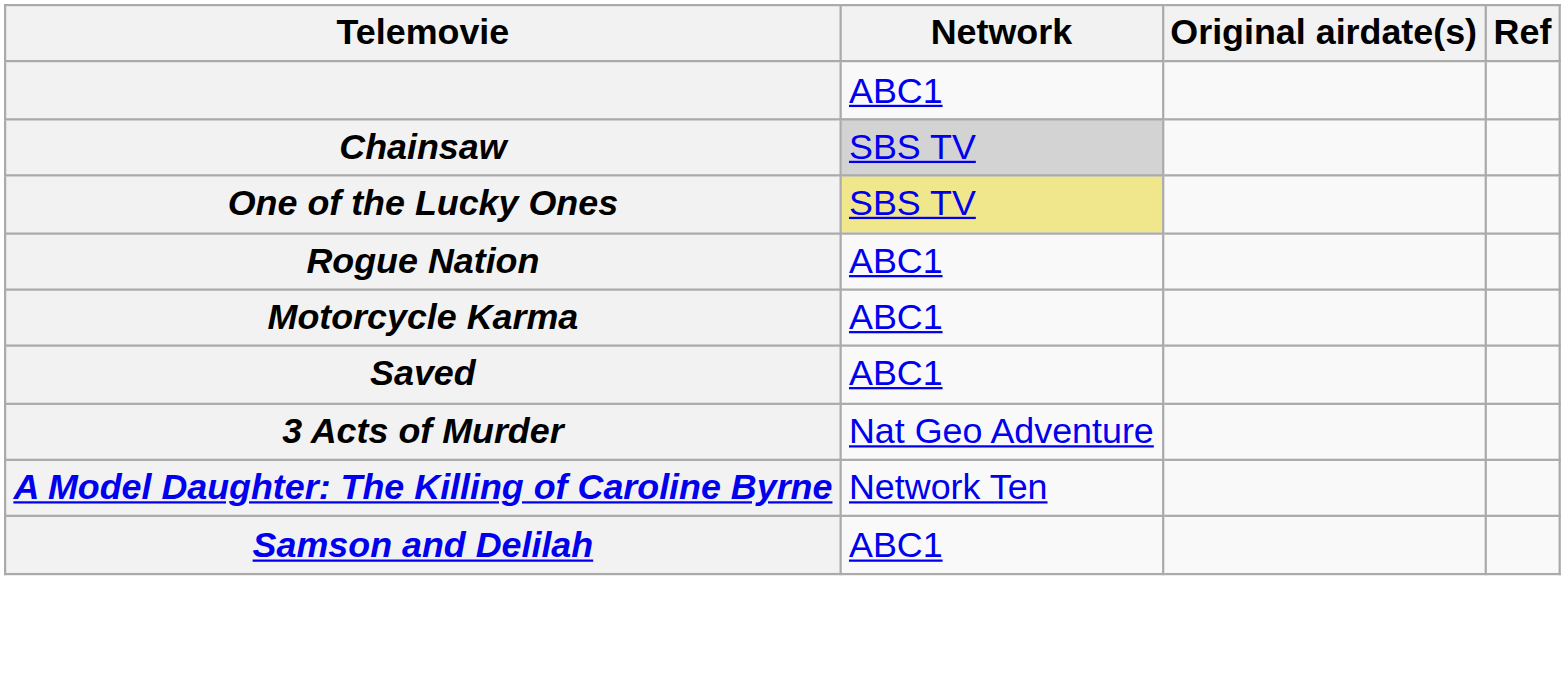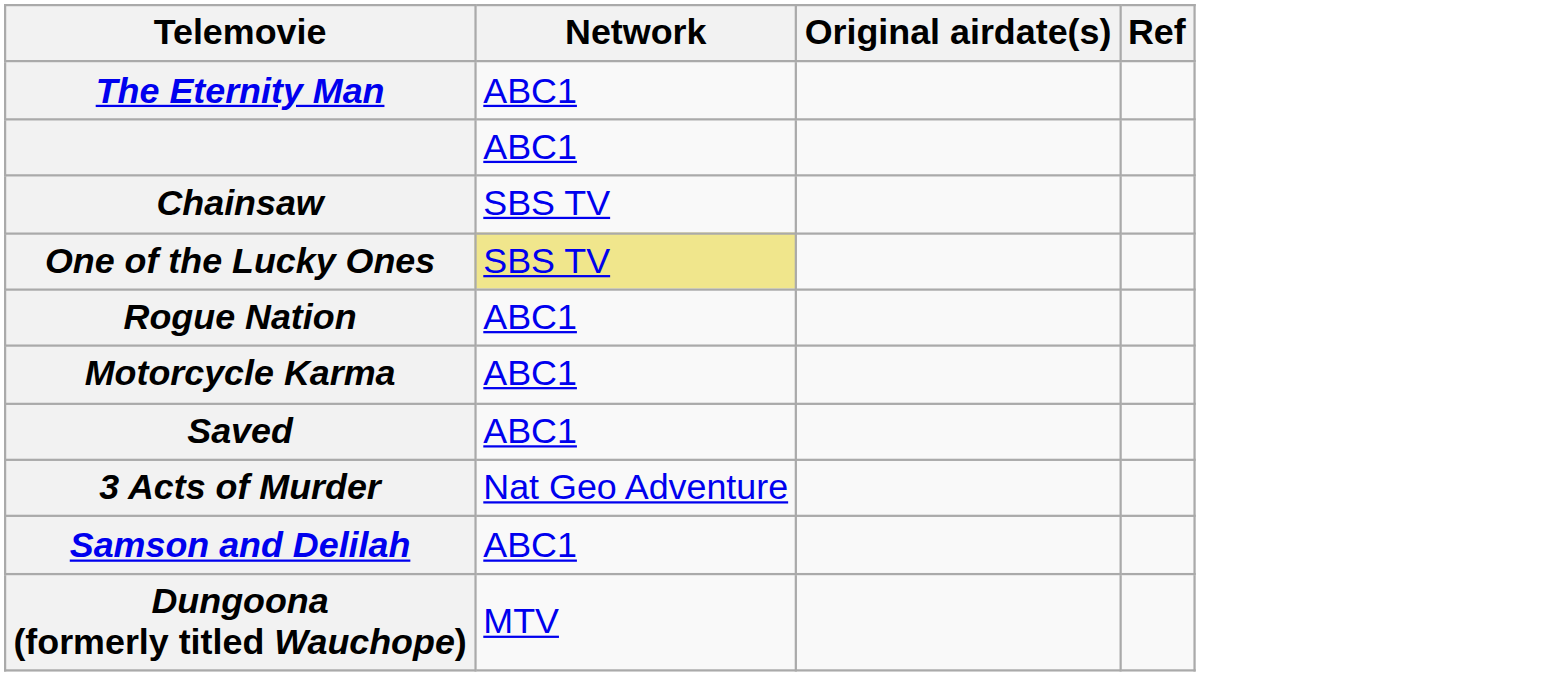+ row: The Eternity Man | ABC1
Chainsaw | Network: lightgrey background -> no background
- row: A Model Daughter: The Killing of Caroline Byrne | Network Ten
+ row: Dungoona (formerly titled Wauchope) | MTV
